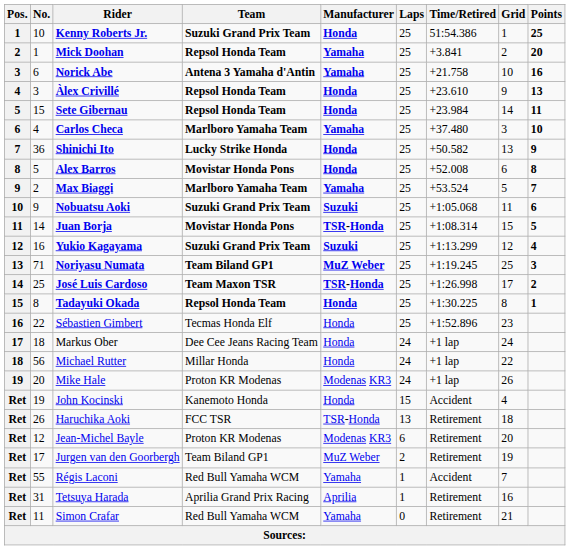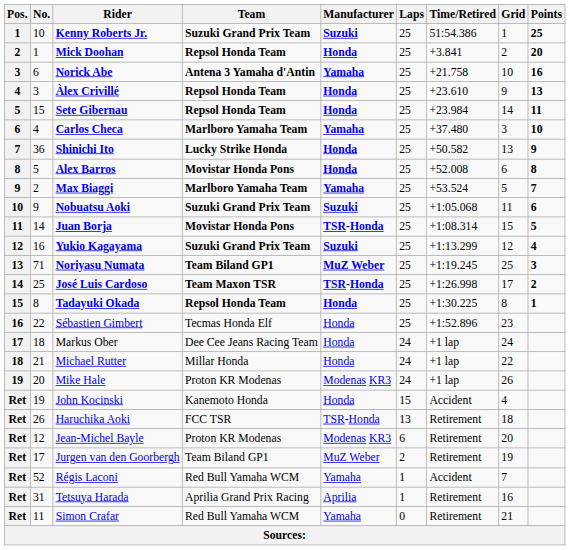Kenny Roberts Jr. | Manufacturer: Honda -> Suzuki
Mick Doohan | Manufacturer: Yamaha -> Honda
Michael Rutter | No.: 56 -> 21
Régis Laconi | No.: 55 -> 52
